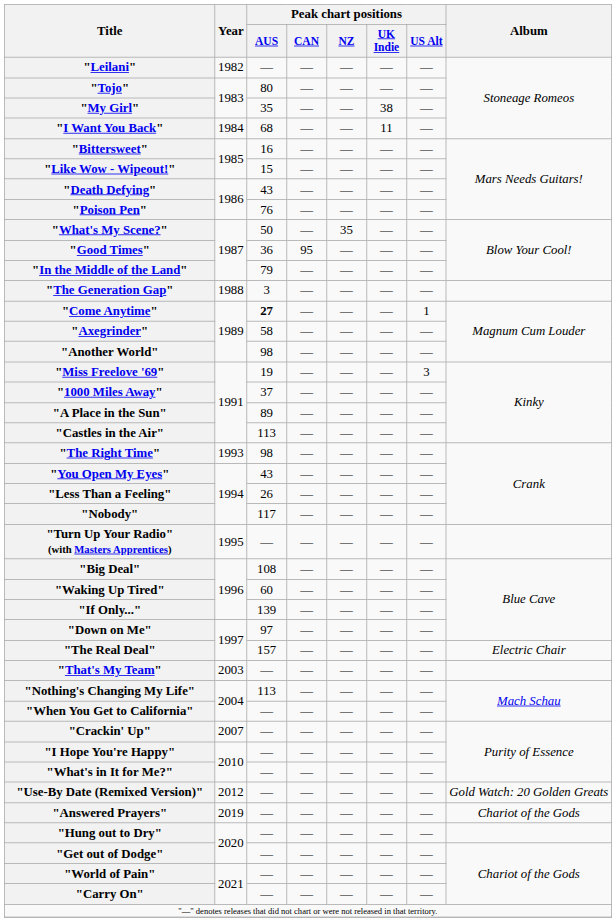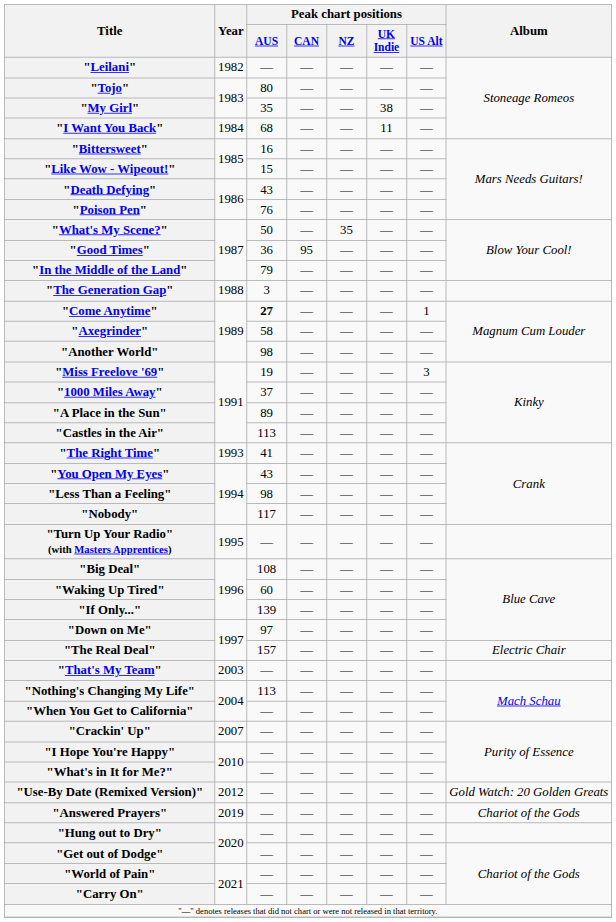"The Right Time" | Peak chart positions / AUS: 98 -> 41
"Less Than a Feeling" | Peak chart positions / AUS: 26 -> 98
